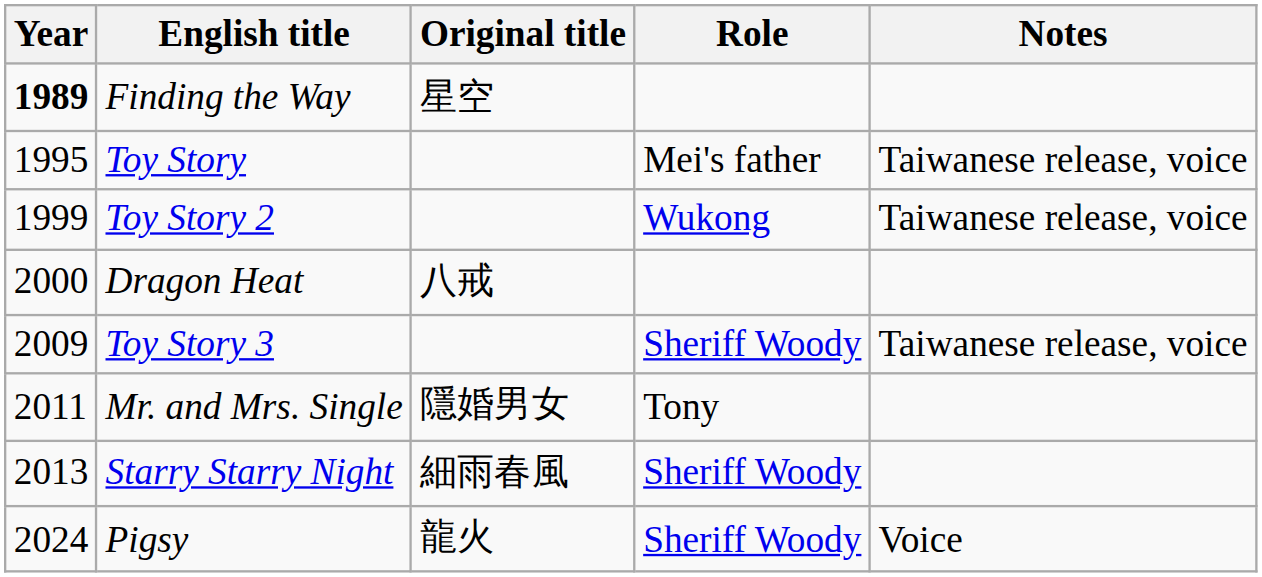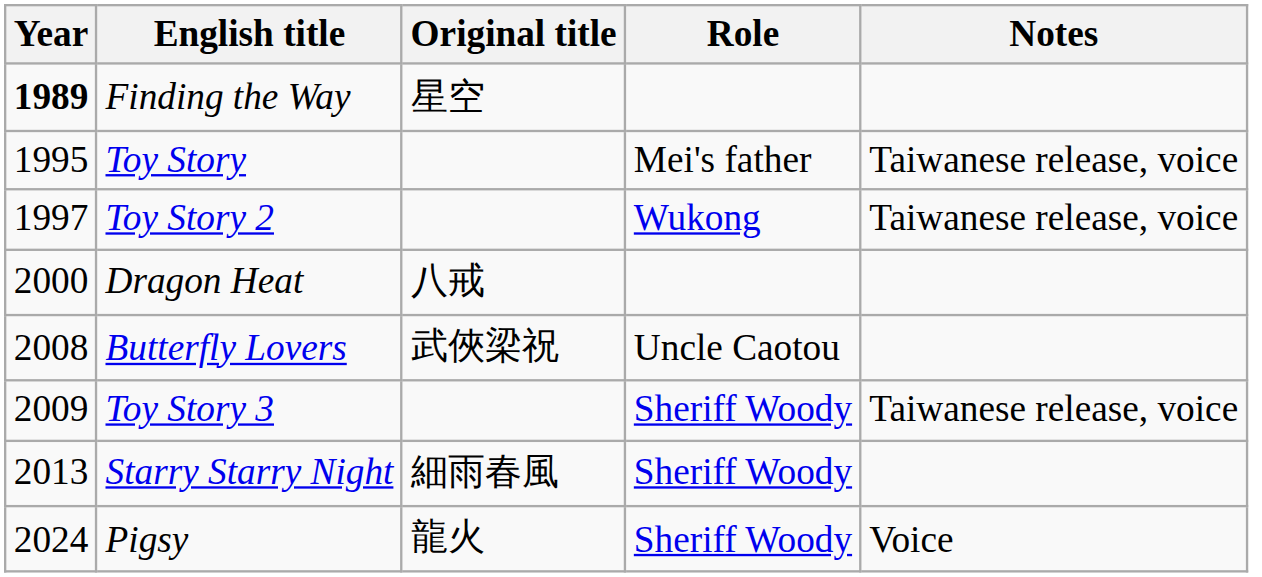Toy Story 2 | Year: 1999 -> 1997
+ row: 2008 | Butterfly Lovers | 武俠梁祝 | Uncle Caotou
- row: 2011 | Mr. and Mrs. Single | 隱婚男女 | Tony
